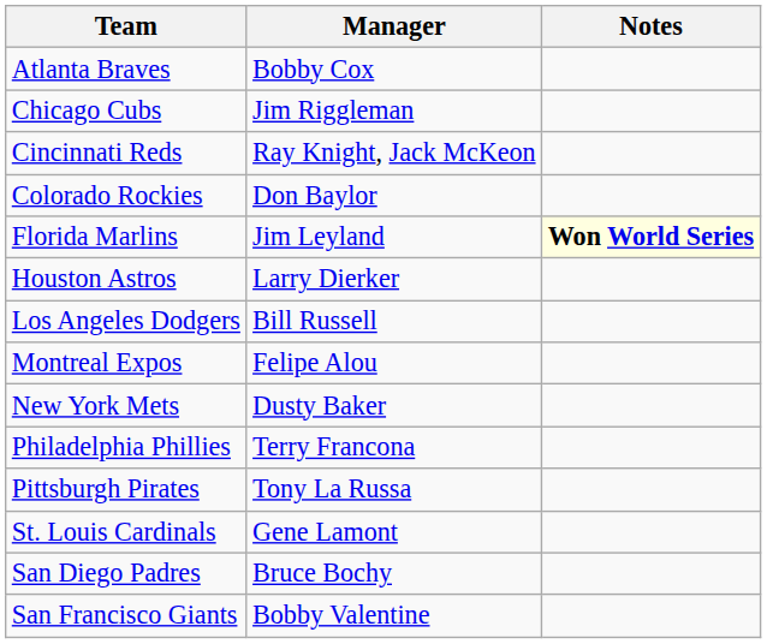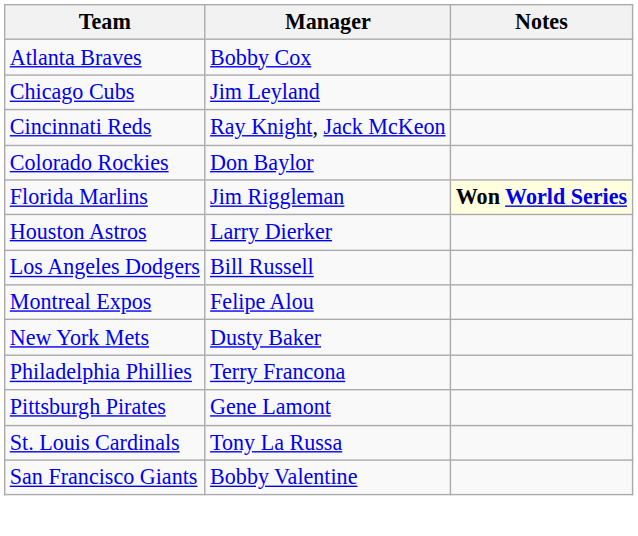Chicago Cubs | Manager: Jim Riggleman -> Jim Leyland
Florida Marlins | Manager: Jim Leyland -> Jim Riggleman
Pittsburgh Pirates | Manager: Tony La Russa -> Gene Lamont
St. Louis Cardinals | Manager: Gene Lamont -> Tony La Russa
- row: San Diego Padres | Bruce Bochy
